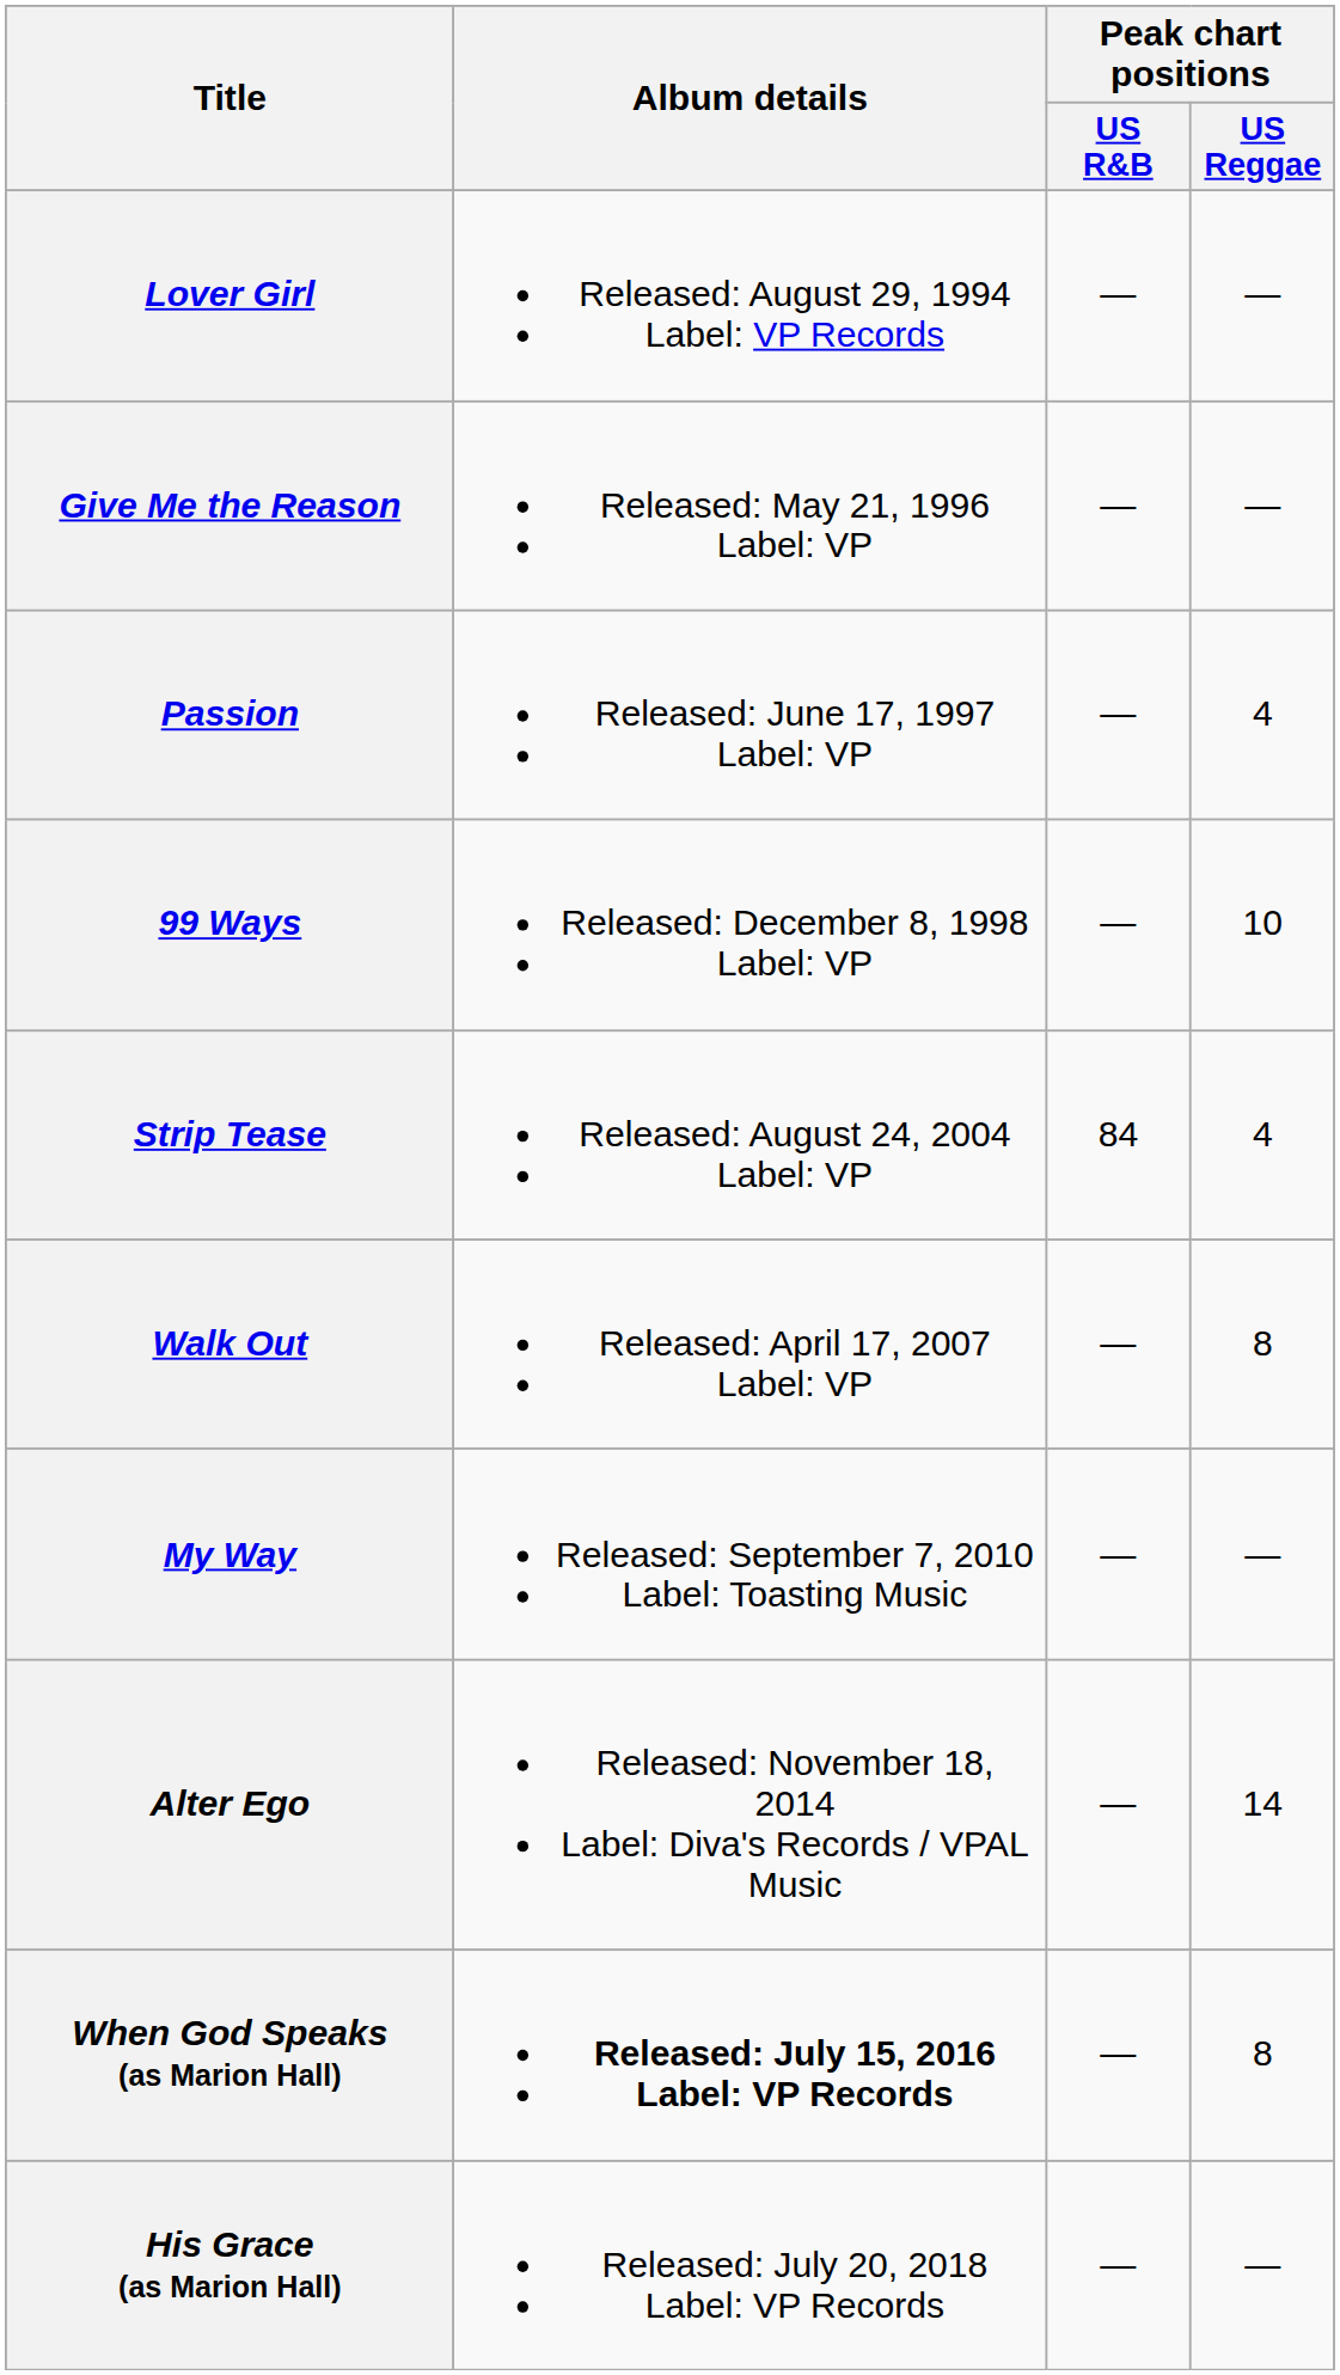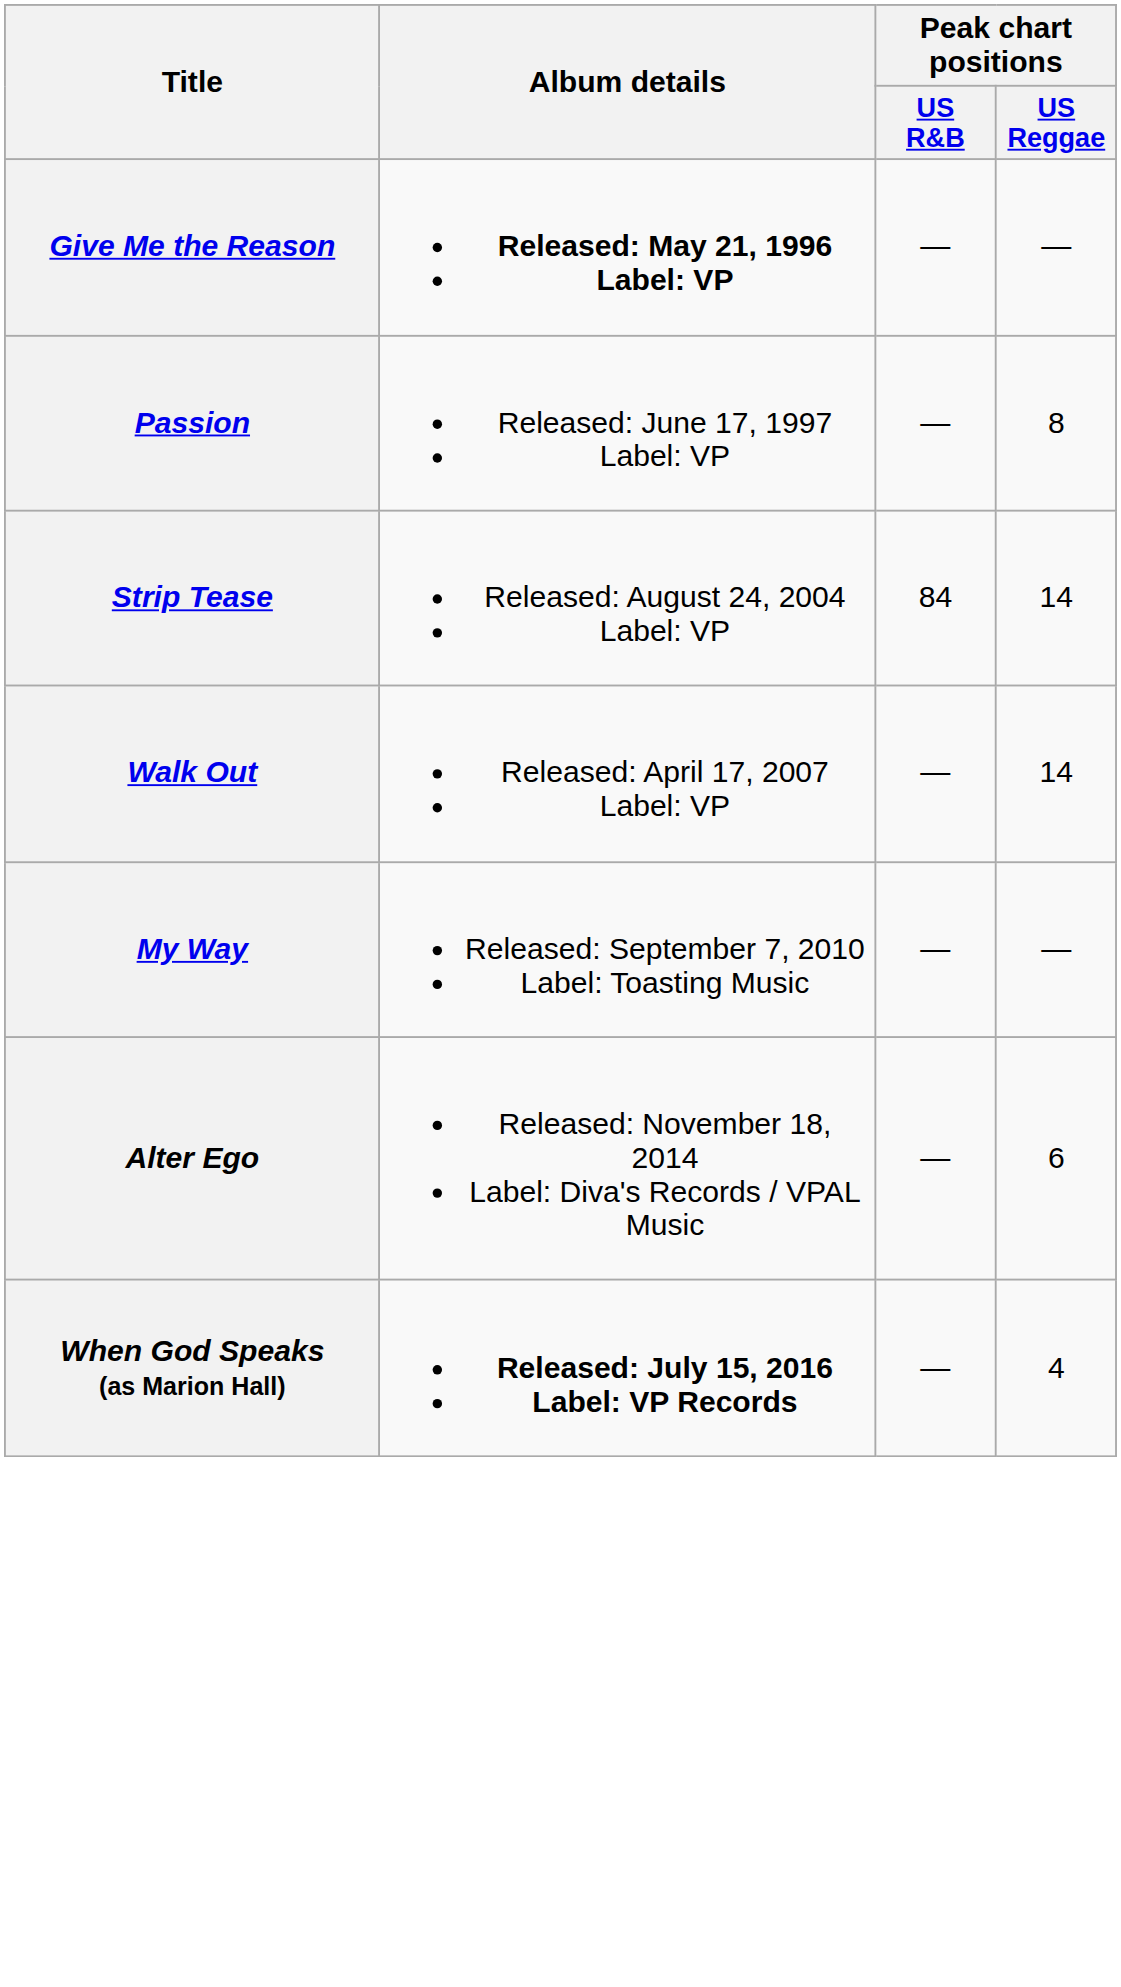- row: Lover Girl | Released: August 29, 1994 Label: VP Records | — | —
Give Me the Reason | Album details: normal -> bold
Passion | Peak chart positions / US Reggae: 4 -> 8
- row: 99 Ways | Released: December 8, 1998 Label: VP | — | 10
Strip Tease | Peak chart positions / US Reggae: 4 -> 14
Walk Out | Peak chart positions / US Reggae: 8 -> 14
Alter Ego | Peak chart positions / US Reggae: 14 -> 6
When God Speaks (as Marion Hall) | Peak chart positions / US Reggae: 8 -> 4
- row: His Grace (as Marion Hall) | Released: July 20, 2018 Label: VP Records | — | —
